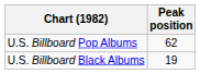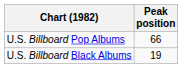U.S. Billboard Pop Albums | Peak position: 62 -> 66
